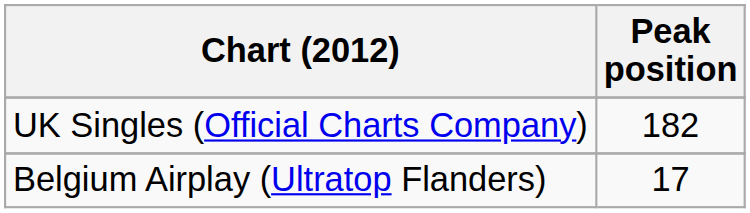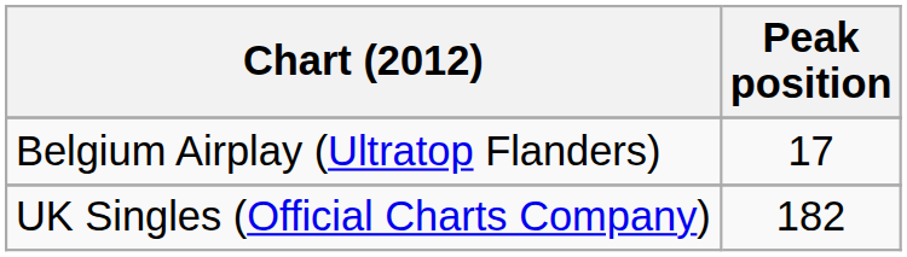rows swapped: Belgium Airplay (Ultratop Flanders) <-> UK Singles (Official Charts Company)
